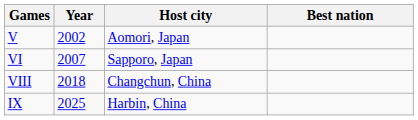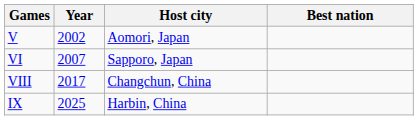VIII | Year: 2018 -> 2017
